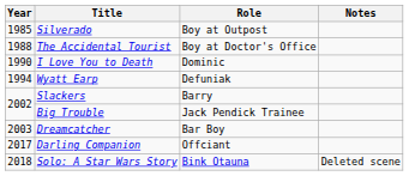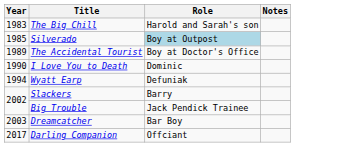+ row: 1983 | The Big Chill | Harold and Sarah's son
Silverado | Role: no background -> lightblue background
The Accidental Tourist | Year: 1988 -> 1989
- row: 2018 | Solo: A Star Wars Story | Bink Otauna | Deleted scene
